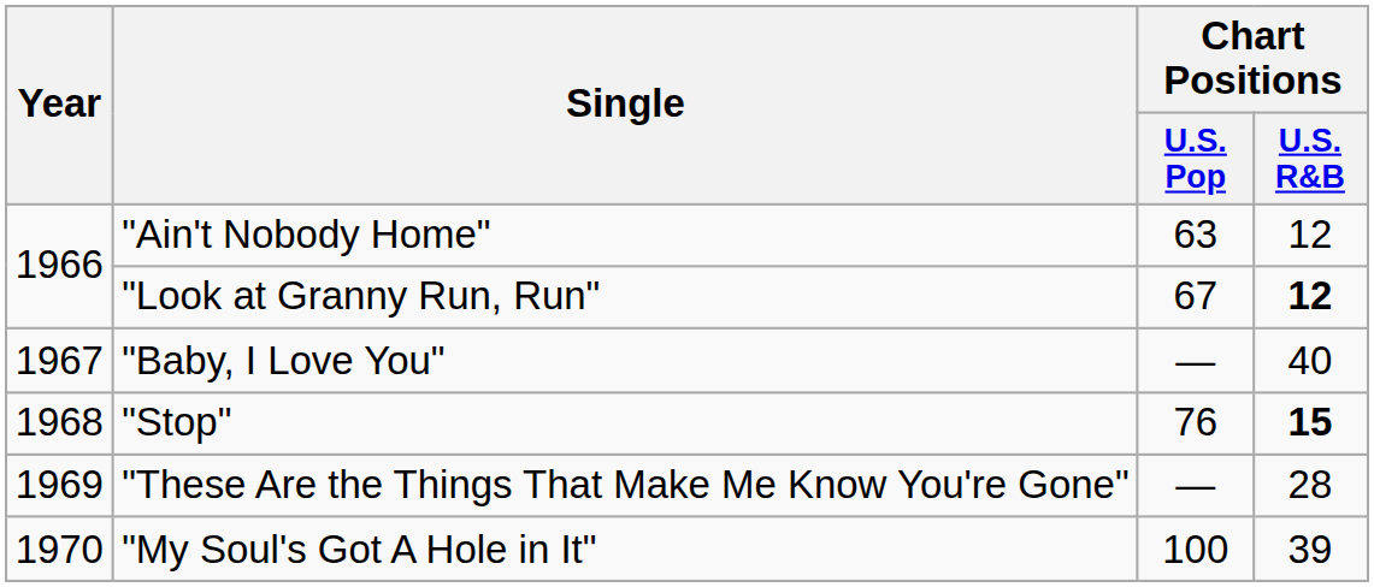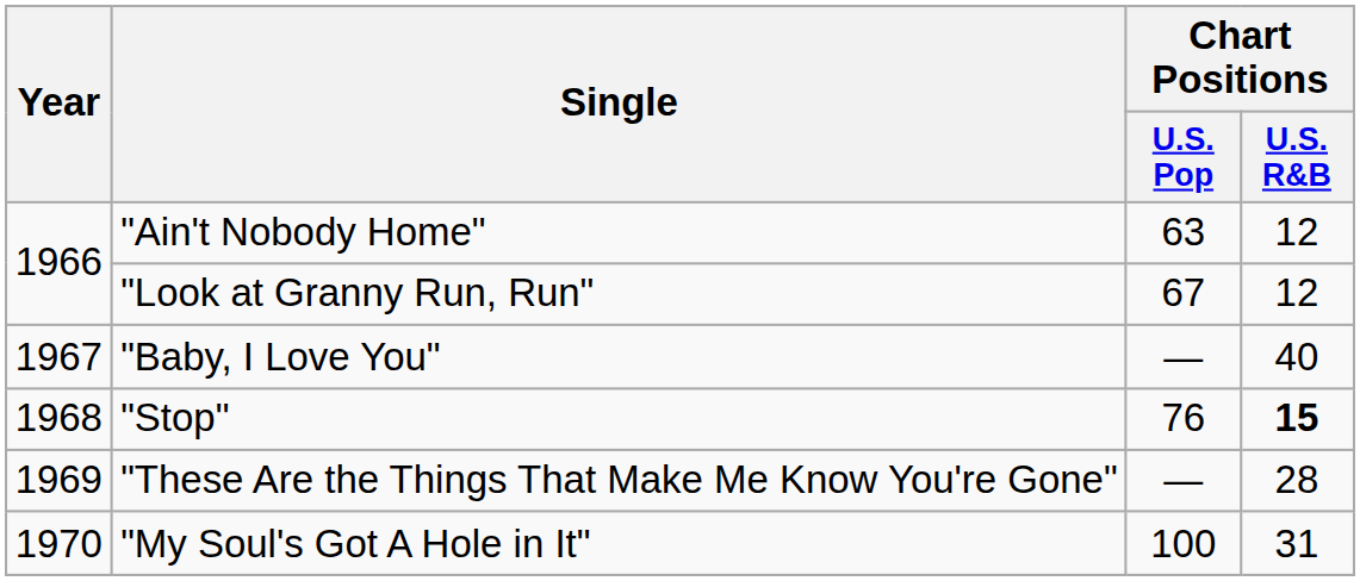"Look at Granny Run, Run" | Chart Positions / U.S. R&B: bold -> normal
"My Soul's Got A Hole in It" | Chart Positions / U.S. R&B: 39 -> 31
